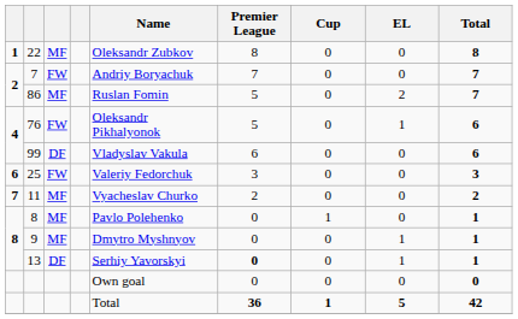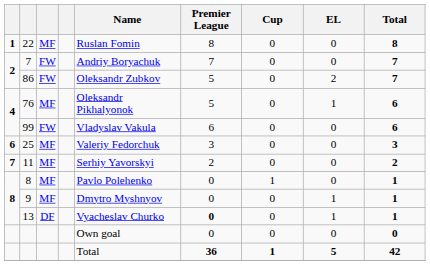22 | Name: Oleksandr Zubkov -> Ruslan Fomin
86 | column 3: MF -> FW
86 | Name: Ruslan Fomin -> Oleksandr Zubkov
76 | column 3: FW -> MF
99 | column 3: DF -> FW
25 | column 3: FW -> MF
11 | Name: Vyacheslav Churko -> Serhiy Yavorskyi
13 | Name: Serhiy Yavorskyi -> Vyacheslav Churko
